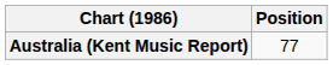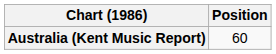Australia (Kent Music Report) | Position: 77 -> 60
